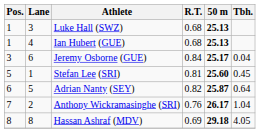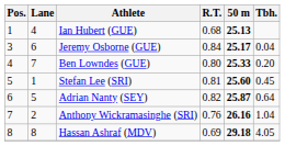- row: 1 | 3 | Luke Hall (SWZ) | 0.68 | 25.13
+ row: 4 | 7 | Ben Lowndes (GUE) | 0.80 | 25.33 | 0.20
Anthony Wickramasinghe (SRI) | 50 m: 26.17 -> 26.16
